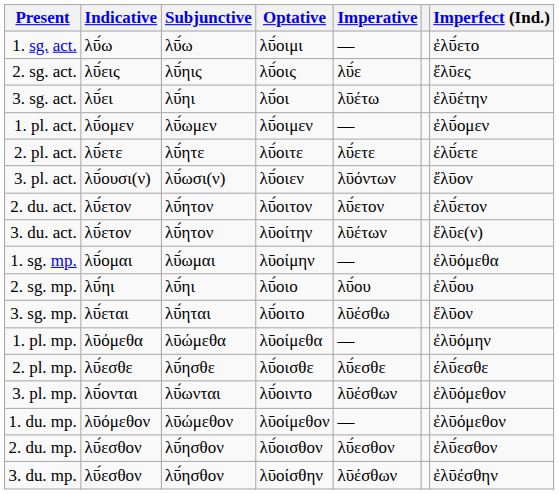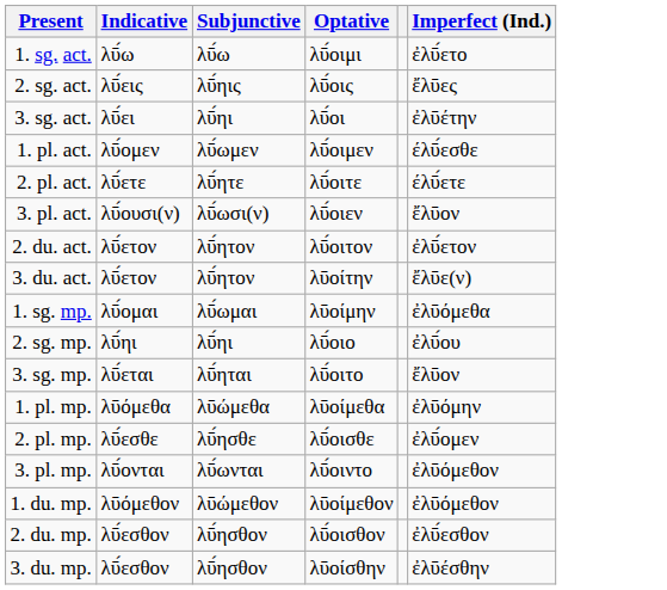- column: Imperative | — | λῡ́ε | λῡέτω | — | λῡ́ετε | λῡόντων | λῡ́ετον | λῡέτων | — | λῡ́ου | λῡέσθω | — | λῡ́εσθε | λῡέσθων | — | λῡ́εσθον | λῡέσθων
1. pl. act. | Imperfect (Ind.): ἐλῡ́ομεν -> έλῡ́εσθε
2. pl. mp. | Imperfect (Ind.): έλῡ́εσθε -> ἐλῡ́ομεν
